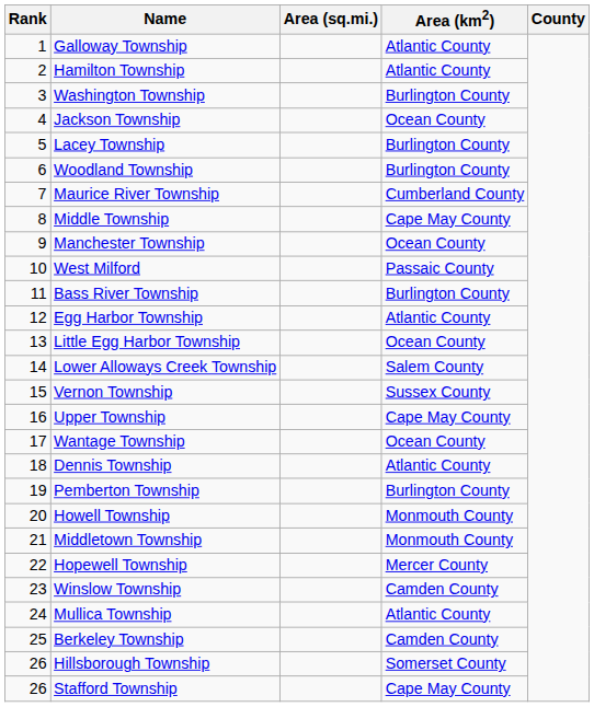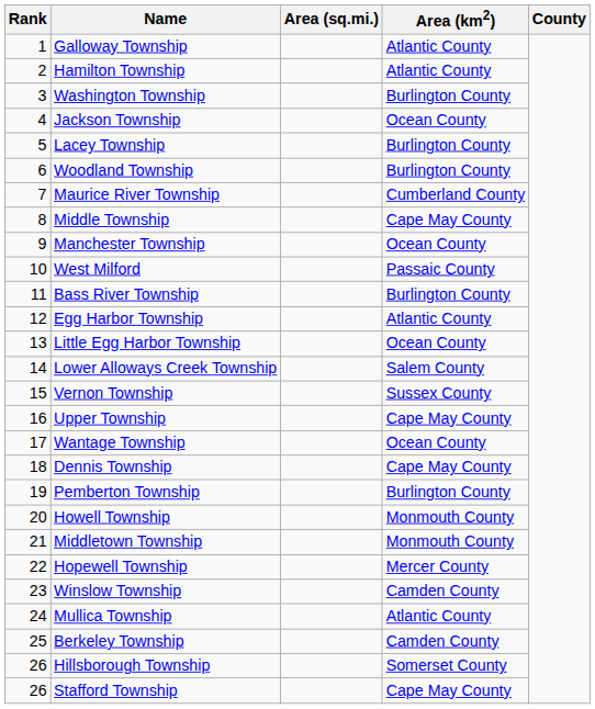Dennis Township | Area (km2): Atlantic County -> Cape May County
